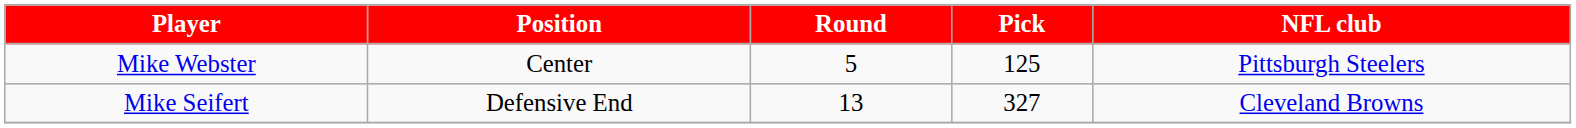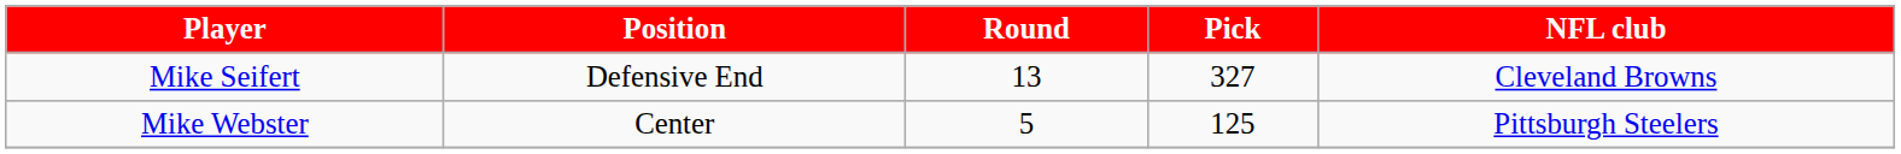rows swapped: Mike Webster <-> Mike Seifert
